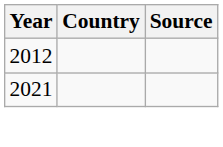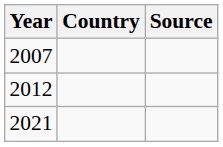+ row: 2007
